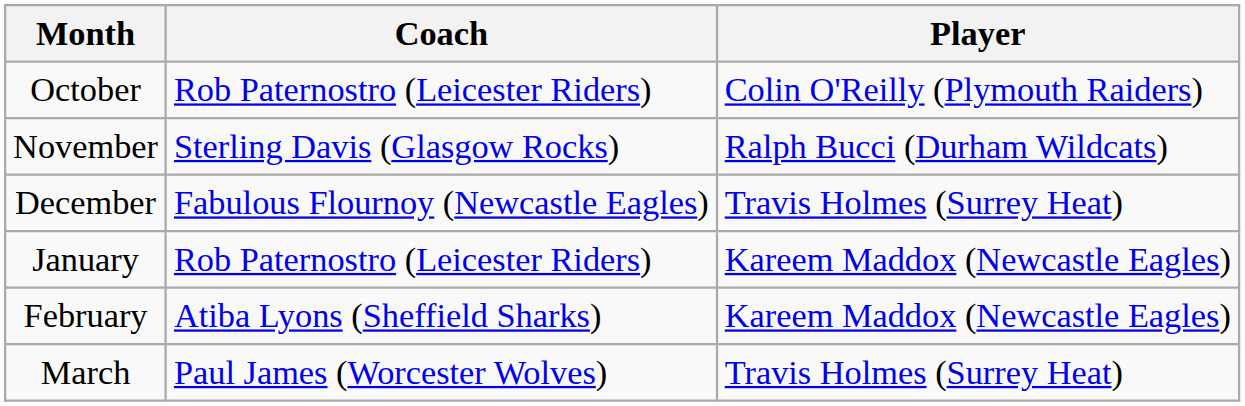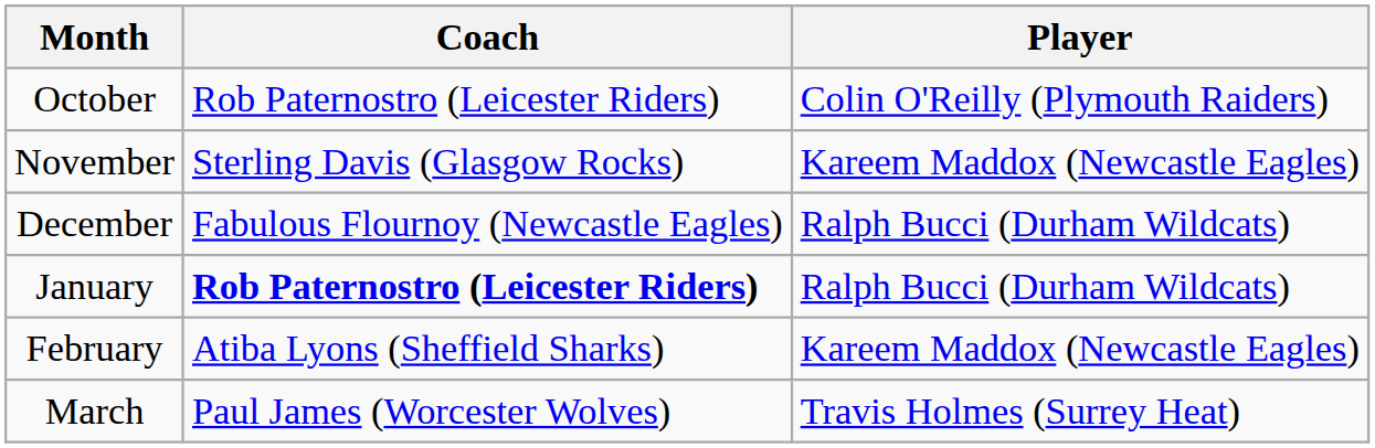November | Player: Ralph Bucci (Durham Wildcats) -> Kareem Maddox (Newcastle Eagles)
December | Player: Travis Holmes (Surrey Heat) -> Ralph Bucci (Durham Wildcats)
January | Coach: normal -> bold
January | Player: Kareem Maddox (Newcastle Eagles) -> Ralph Bucci (Durham Wildcats)
